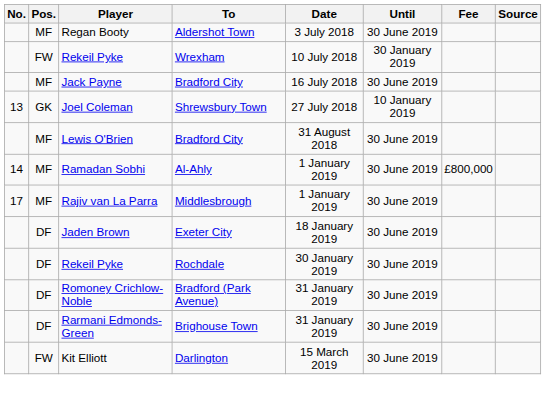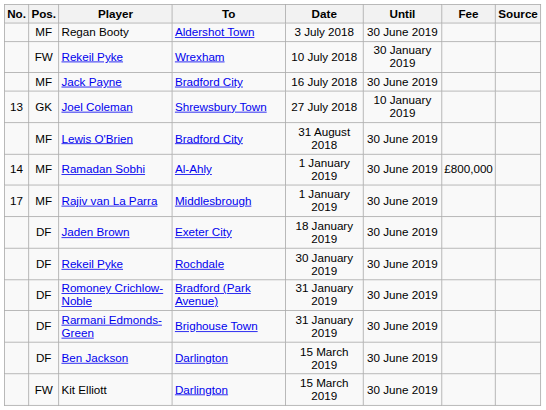+ row: DF | Ben Jackson | Darlington | 15 March 2019 | 30 June 2019
